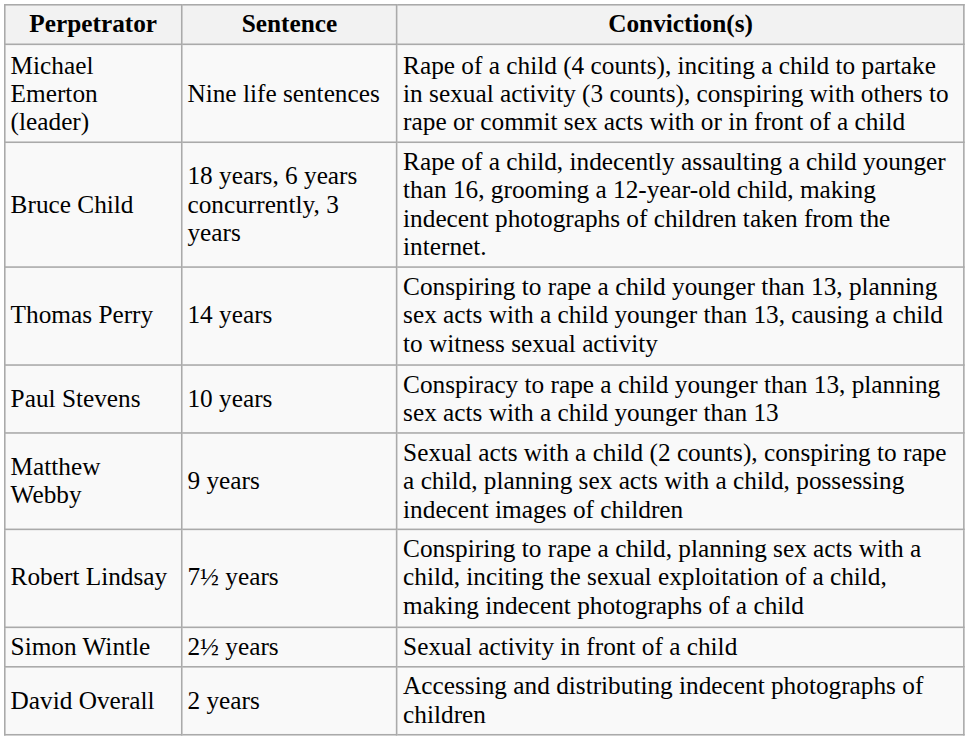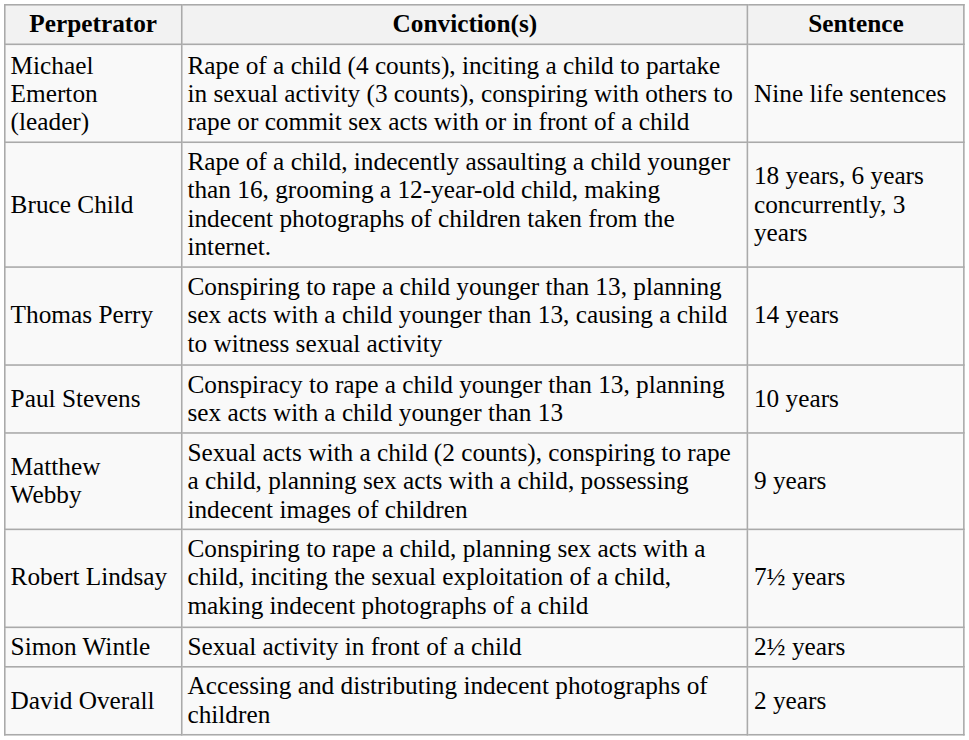columns swapped: Conviction(s) <-> Sentence
